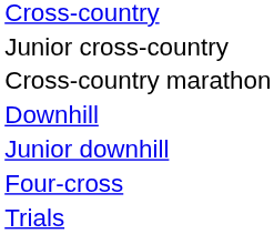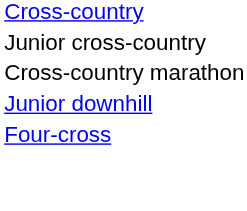- row: Downhill
- row: Trials
